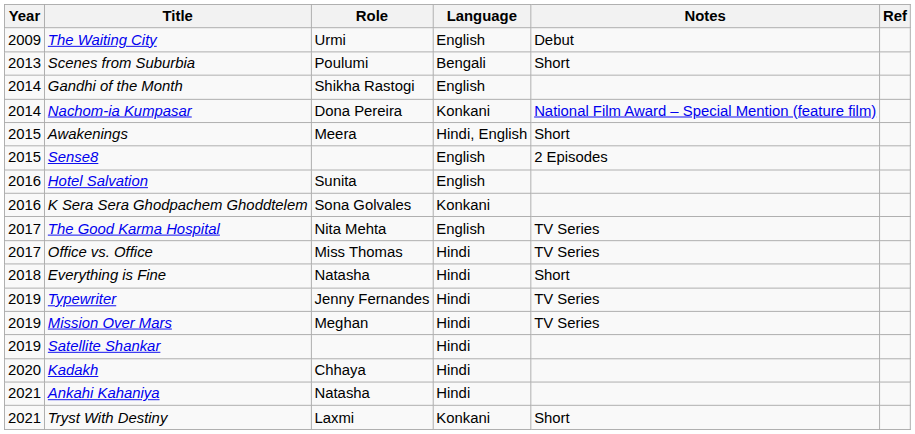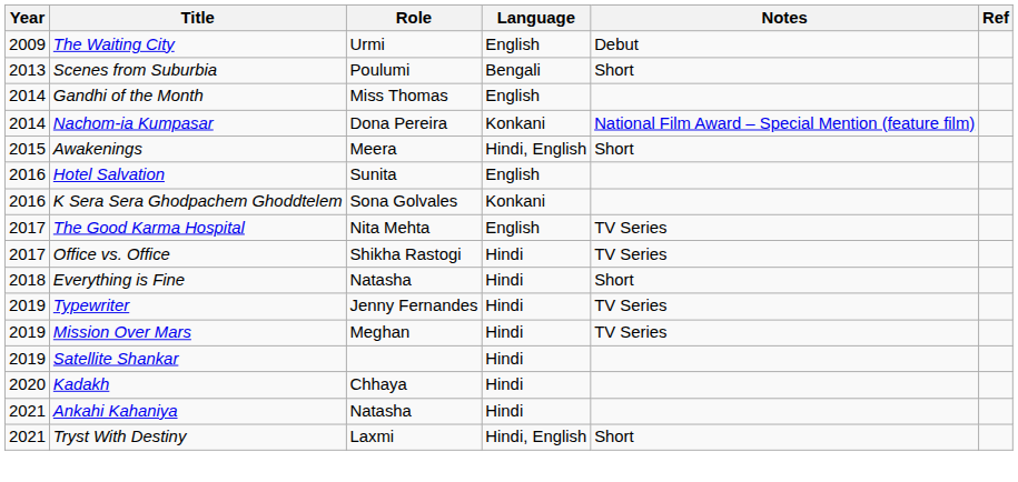Gandhi of the Month | Role: Shikha Rastogi -> Miss Thomas
- row: 2015 | Sense8 | English | 2 Episodes
Office vs. Office | Role: Miss Thomas -> Shikha Rastogi
Tryst With Destiny | Language: Konkani -> Hindi, English
